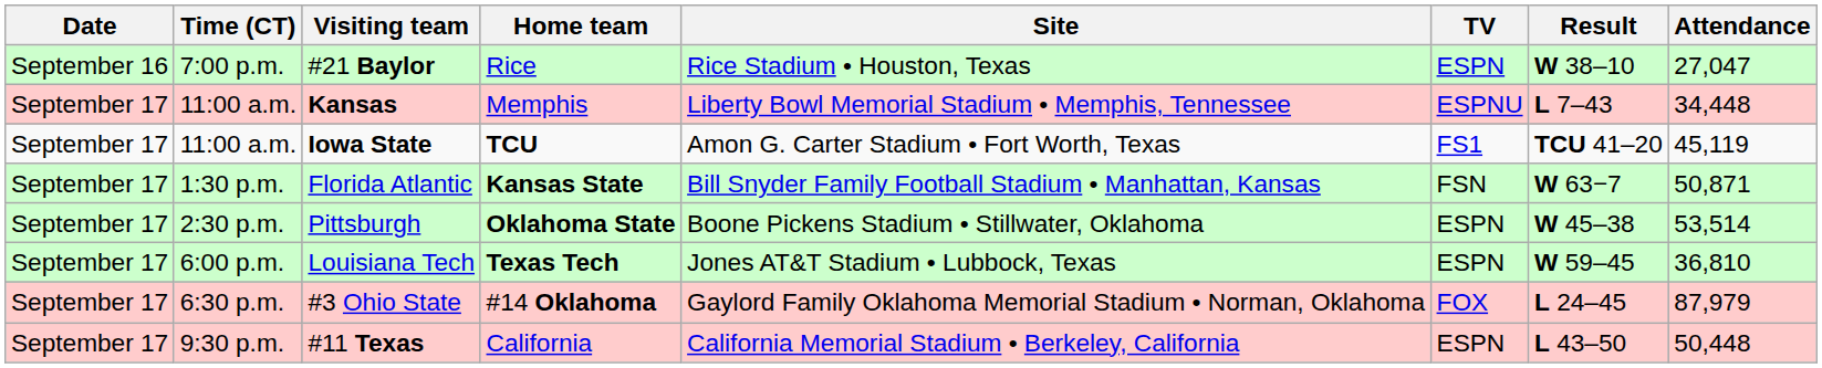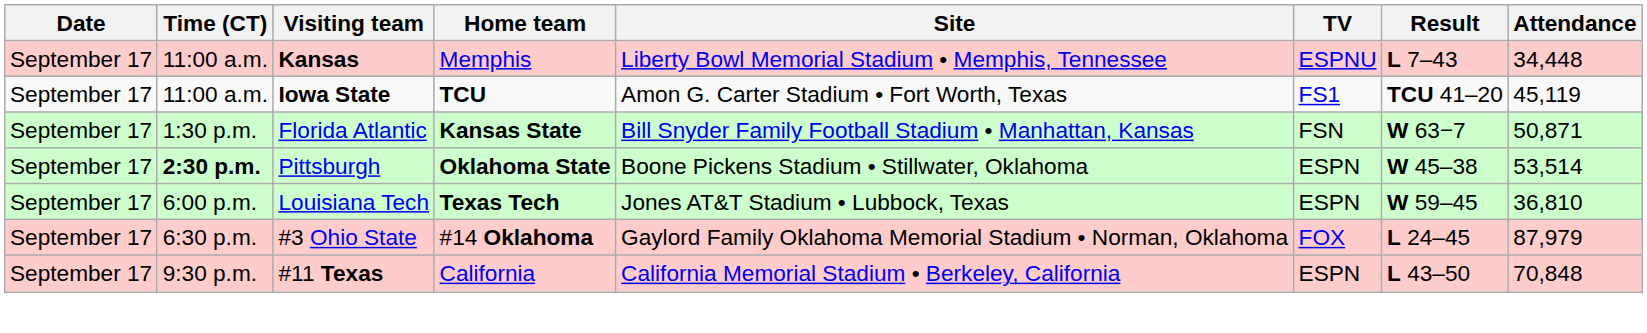- row: September 16 | 7:00 p.m. | #21 Baylor | Rice | Rice Stadium • Houston, Texas | ESPN | W 38–10 | 27,047
Pittsburgh | Time (CT): normal -> bold
#11 Texas | Attendance: 50,448 -> 70,848
